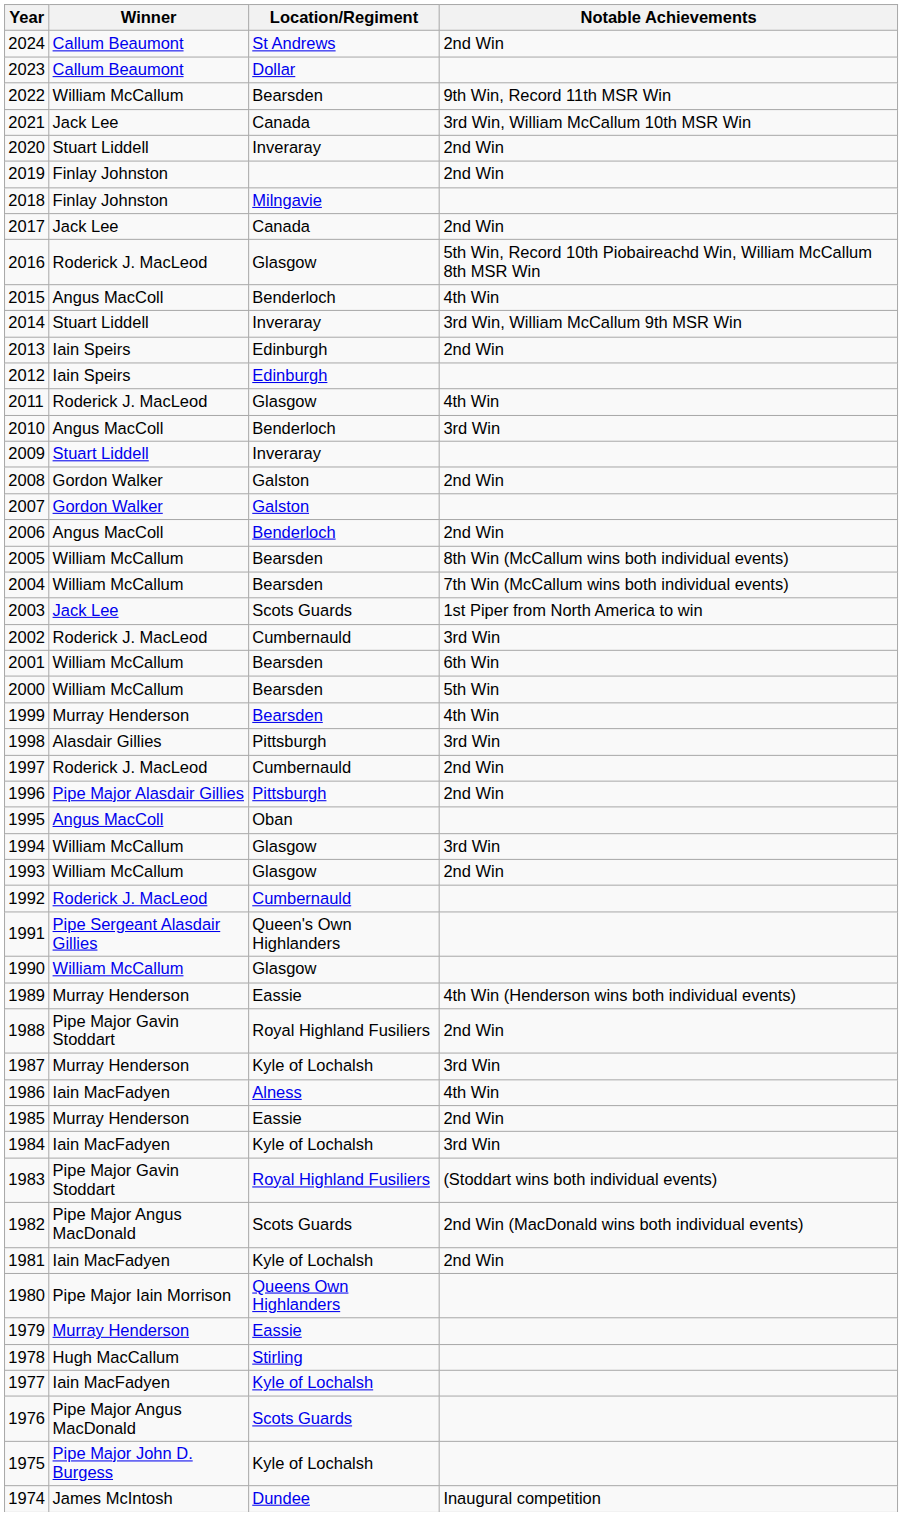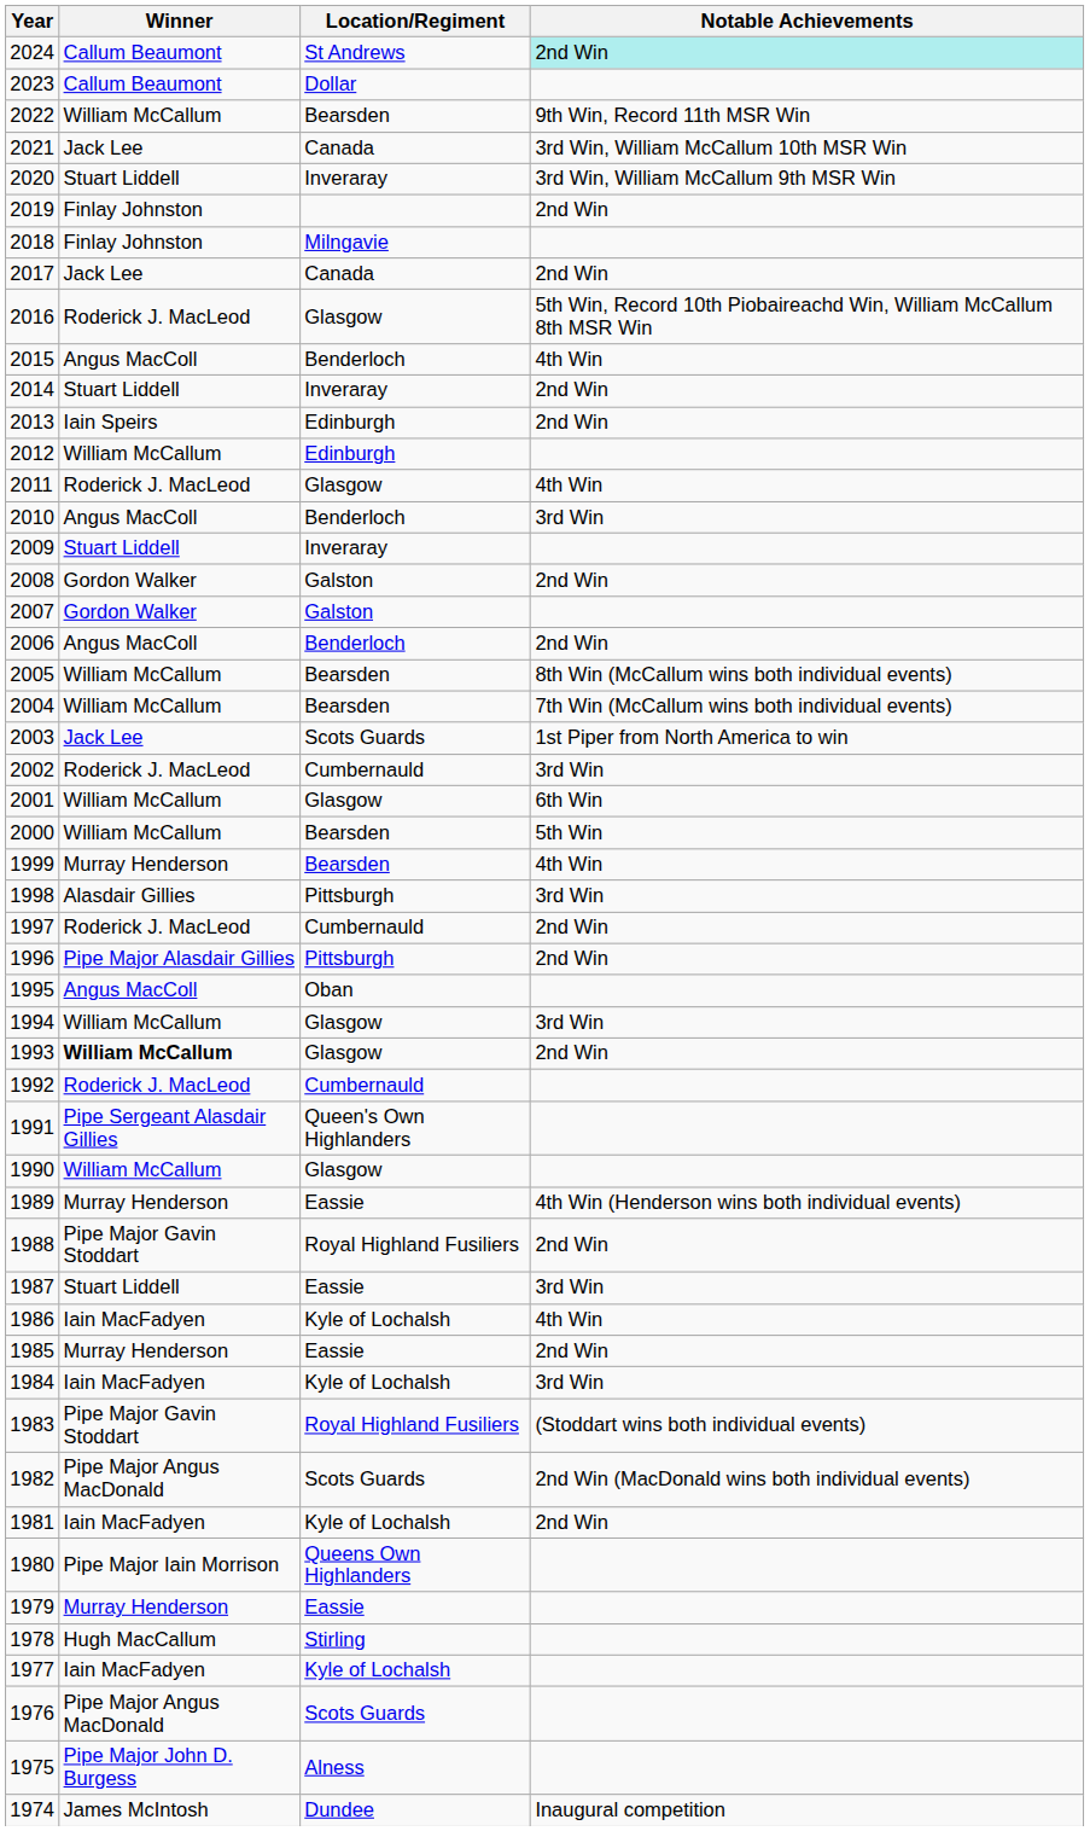2024 | Notable Achievements: no background -> paleturquoise background
2020 | Notable Achievements: 2nd Win -> 3rd Win, William McCallum 9th MSR Win
2014 | Notable Achievements: 3rd Win, William McCallum 9th MSR Win -> 2nd Win
2012 | Winner: Iain Speirs -> William McCallum
2001 | Location/Regiment: Bearsden -> Glasgow
1993 | Winner: normal -> bold
1987 | Winner: Murray Henderson -> Stuart Liddell
1987 | Location/Regiment: Kyle of Lochalsh -> Eassie
1986 | Location/Regiment: Alness -> Kyle of Lochalsh
1975 | Location/Regiment: Kyle of Lochalsh -> Alness
